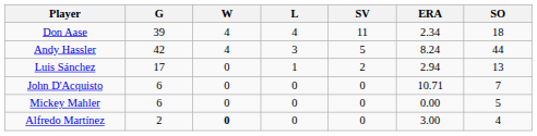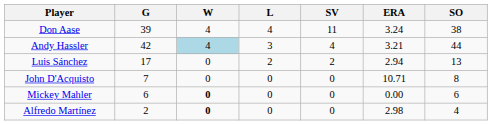Don Aase | ERA: 2.34 -> 3.24
Don Aase | SO: 18 -> 38
Andy Hassler | W: no background -> lightblue background
Andy Hassler | SV: 5 -> 4
Andy Hassler | ERA: 8.24 -> 3.21
Luis Sánchez | L: 1 -> 2
John D'Acquisto | G: 6 -> 7
John D'Acquisto | SO: 7 -> 8
Mickey Mahler | W: normal -> bold
Mickey Mahler | SO: 5 -> 6
Alfredo Martínez | ERA: 3.00 -> 2.98
